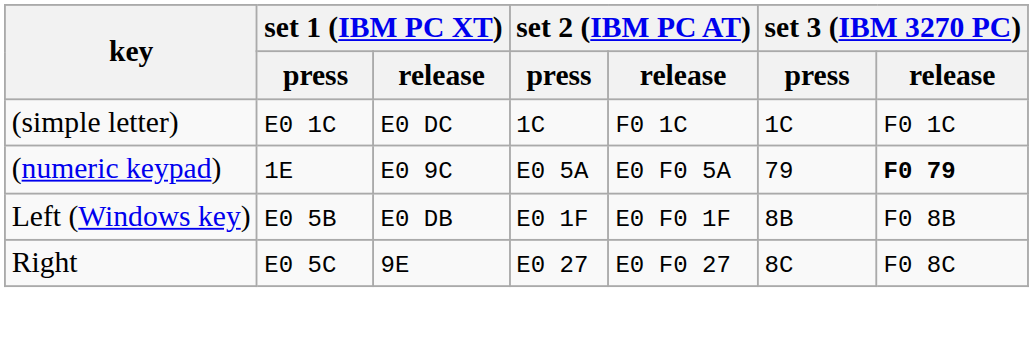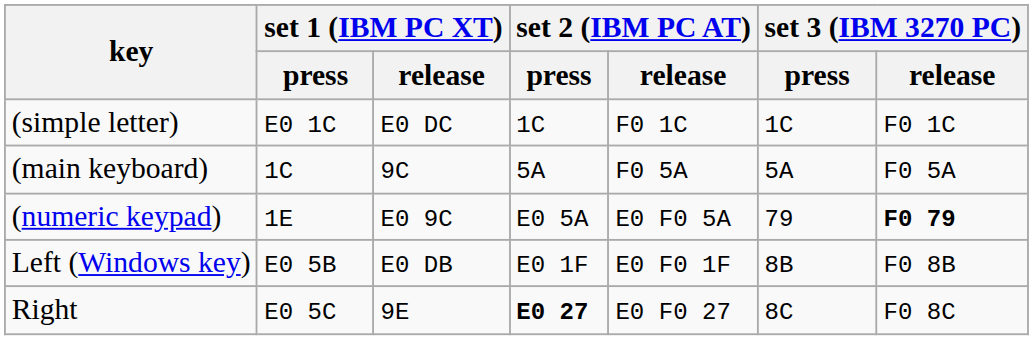+ row: (main keyboard) | 1C | 9C | 5A | F0 5A | 5A | F0 5A
Right | set 2 (IBM PC AT) / press: normal -> bold
